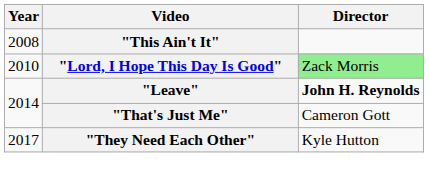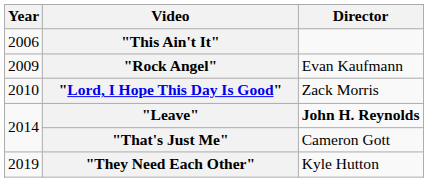"This Ain't It" | Year: 2008 -> 2006
+ row: 2009 | "Rock Angel" | Evan Kaufmann
"Lord, I Hope This Day Is Good" | Director: lightgreen background -> no background
"They Need Each Other" | Year: 2017 -> 2019
